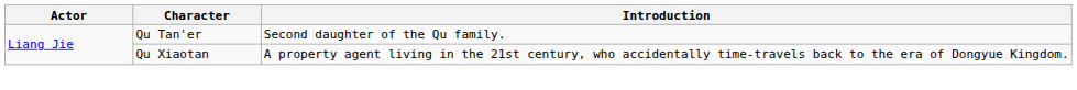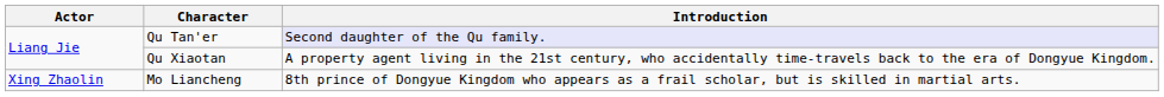Qu Tan'er | Introduction: no background -> lavender background
+ row: Xing Zhaolin | Mo Liancheng | 8th prince of Dongyue Kingdom who appears as a frail scholar, but is skilled in martial arts.
